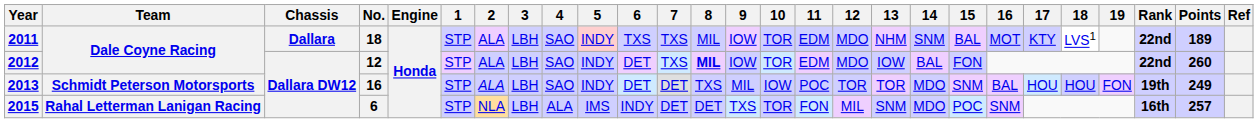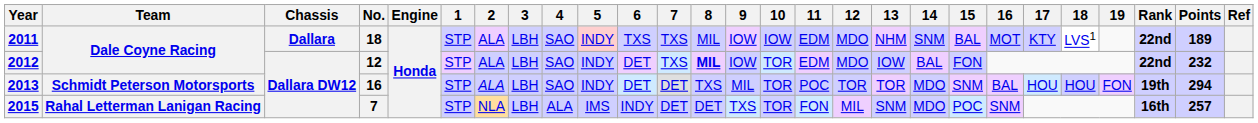2011 | 10: TOR -> IOW
2012 | Points: 260 -> 232
2013 | 10: IOW -> TOR
2013 | Points: 249 -> 294
2015 | No.: 6 -> 7
